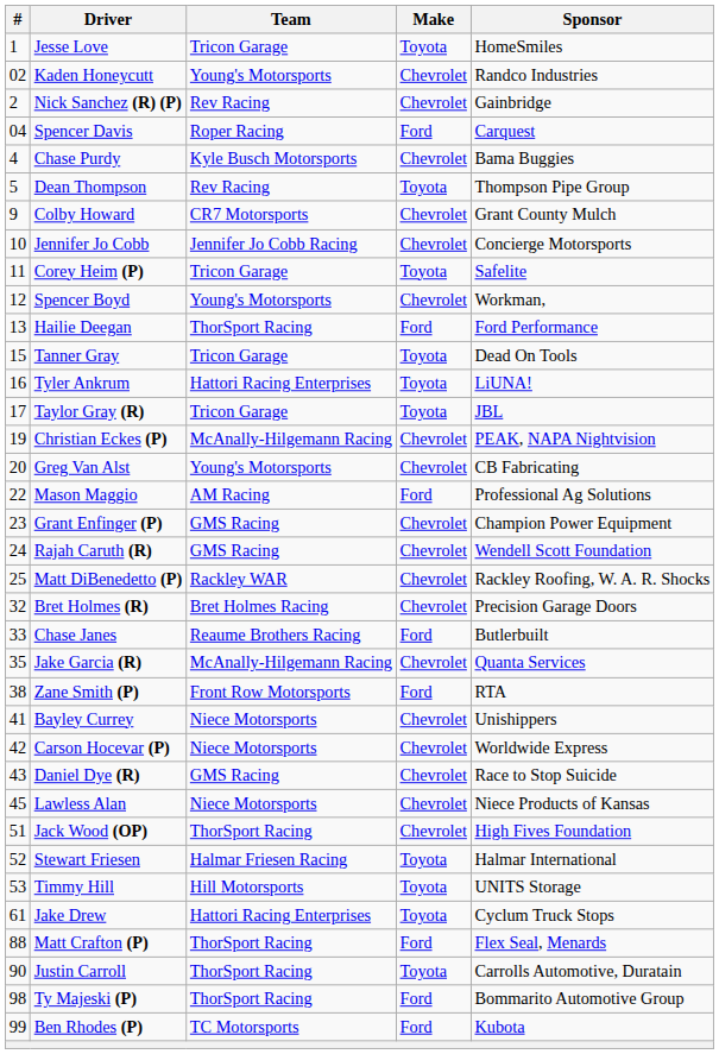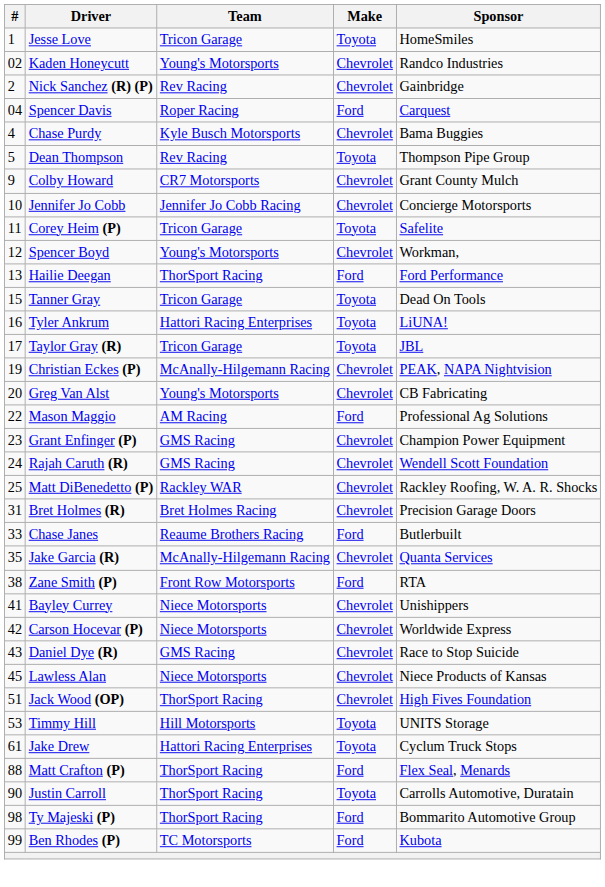Bret Holmes (R) | #: 32 -> 31
- row: 52 | Stewart Friesen | Halmar Friesen Racing | Toyota | Halmar International
